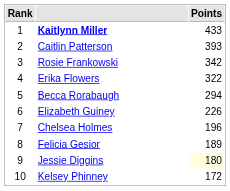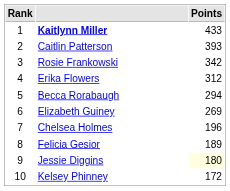Erika Flowers | Points: 322 -> 312
Elizabeth Guiney | Points: 226 -> 269
